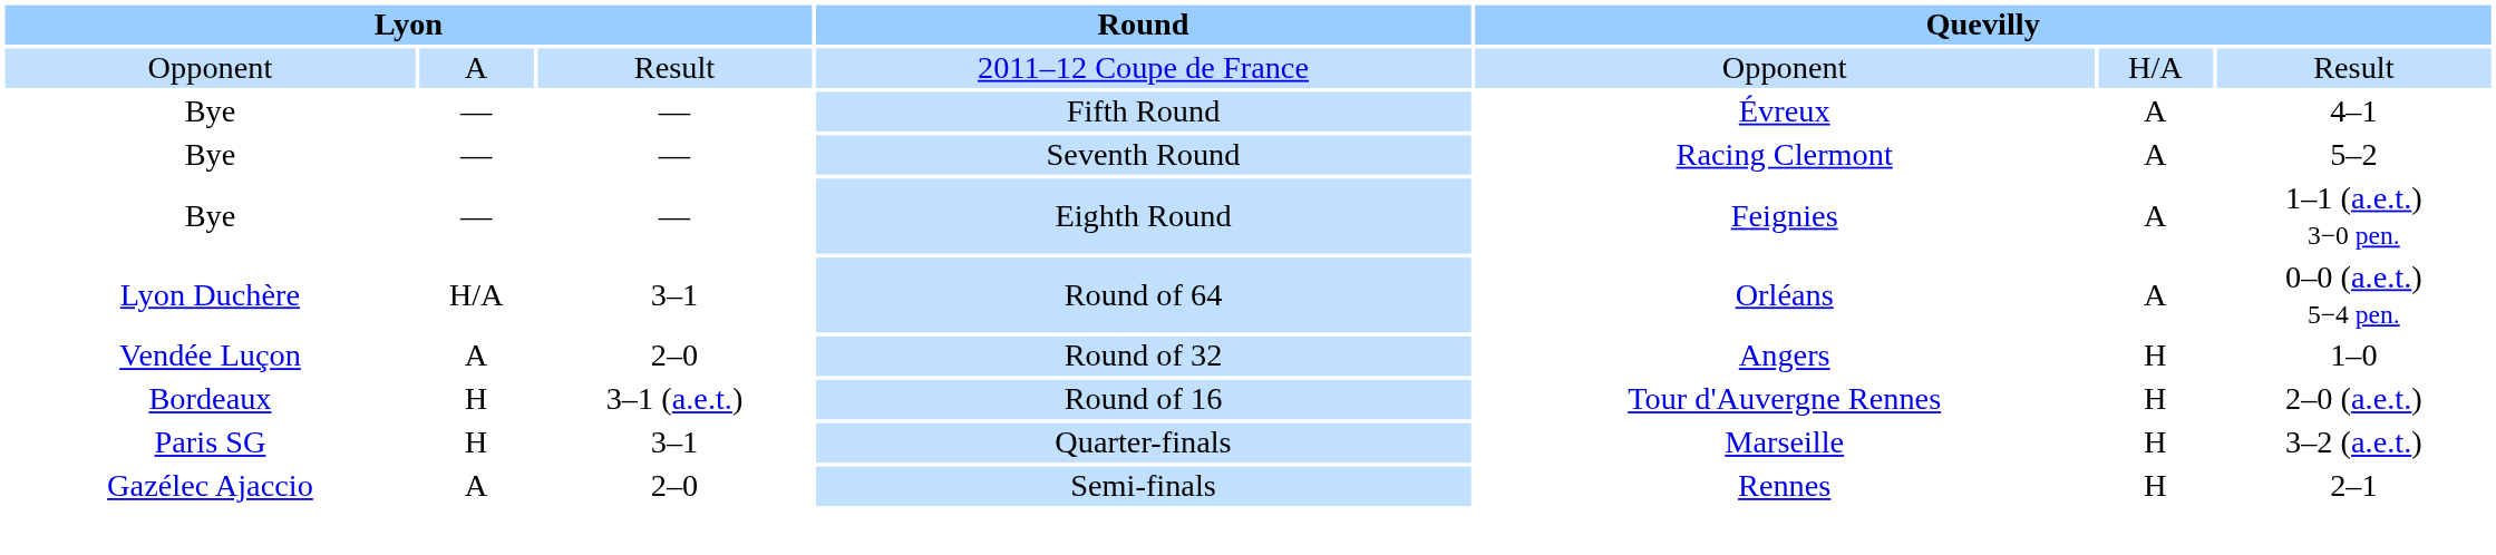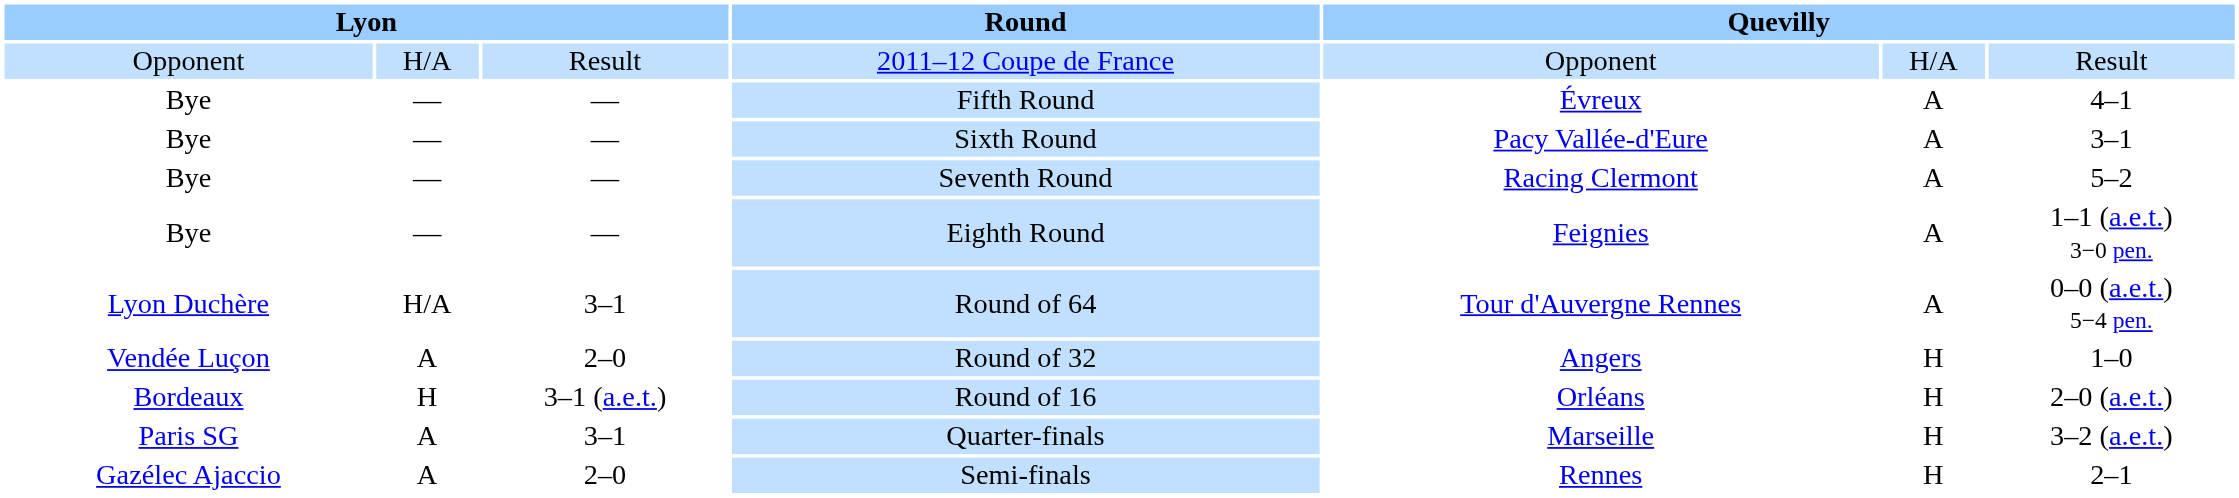2011–12 Coupe de France | column 2: A -> H/A
+ row: Bye | — | — | Sixth Round | Pacy Vallée-d'Eure | A | 3–1
Round of 64 | column 5: Orléans -> Tour d'Auvergne Rennes
Round of 16 | column 5: Tour d'Auvergne Rennes -> Orléans
Quarter-finals | column 2: H -> A
